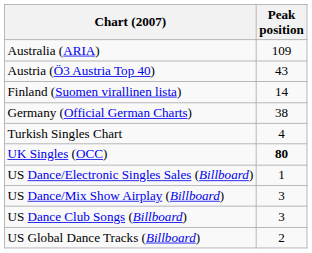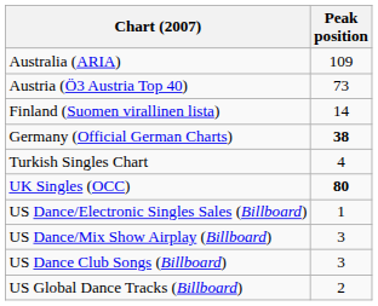Austria (Ö3 Austria Top 40) | Peak position: 43 -> 73
Germany (Official German Charts) | Peak position: normal -> bold
